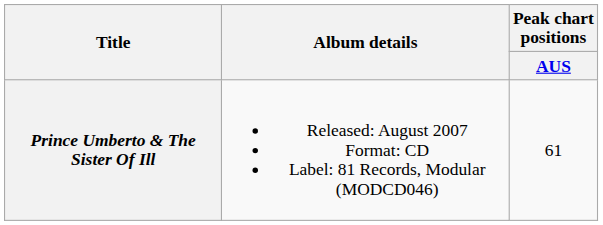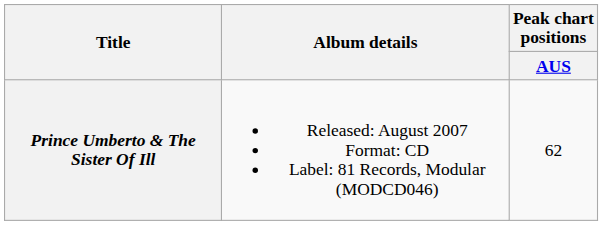Prince Umberto & The Sister Of Ill | Peak chart positions / AUS: 61 -> 62
